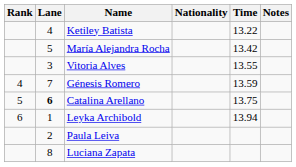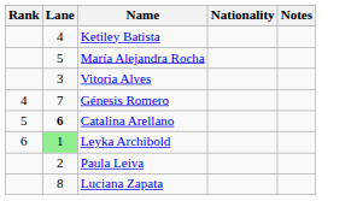- column: Time | 13.22 | 13.42 | 13.55 | 13.59 | 13.75 | 13.94
Leyka Archibold | Lane: no background -> lightgreen background
